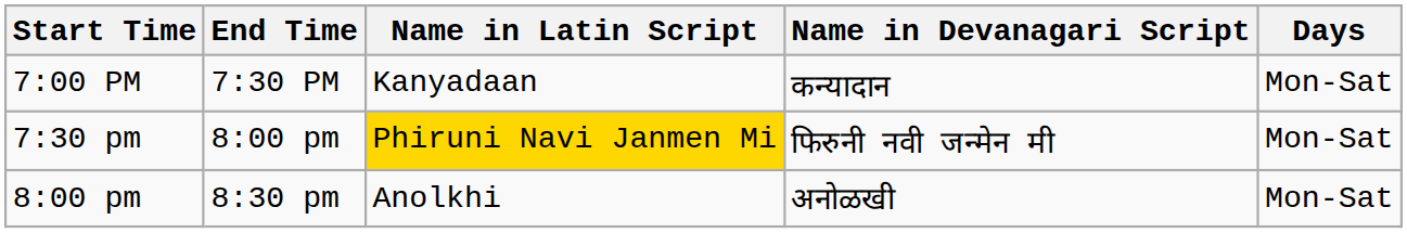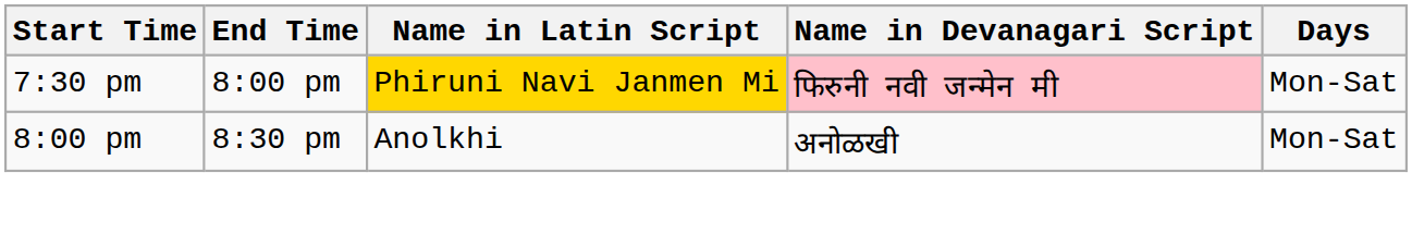- row: 7:00 PM | 7:30 PM | Kanyadaan | कन्यादान | Mon-Sat
7:30 pm | Name in Devanagari Script: no background -> pink background
